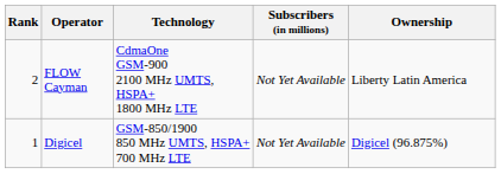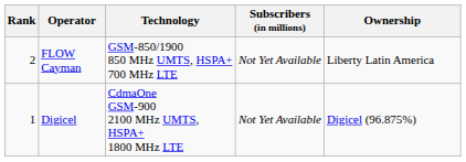FLOW Cayman | Technology: CdmaOne GSM-900 2100 MHz UMTS, HSPA+ 1800 MHz LTE -> GSM-850/1900 850 MHz UMTS, HSPA+ 700 MHz LTE
Digicel | Technology: GSM-850/1900 850 MHz UMTS, HSPA+ 700 MHz LTE -> CdmaOne GSM-900 2100 MHz UMTS, HSPA+ 1800 MHz LTE
